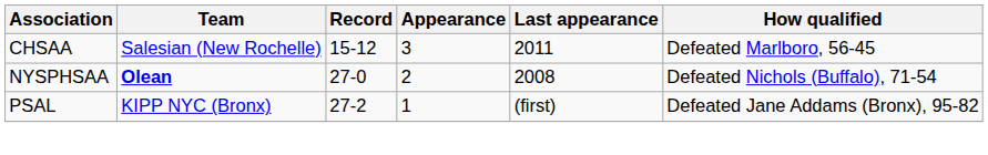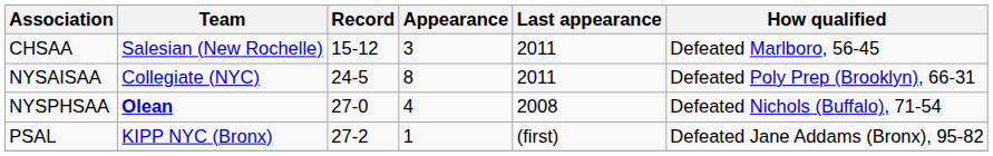+ row: NYSAISAA | Collegiate (NYC) | 24-5 | 8 | 2011 | Defeated Poly Prep (Brooklyn), 66-31
NYSPHSAA | Appearance: 2 -> 4
